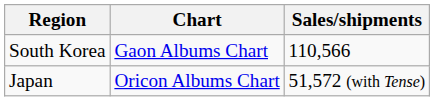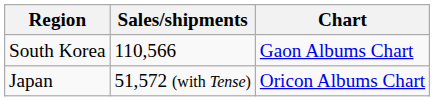columns swapped: Chart <-> Sales/shipments
